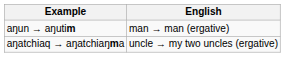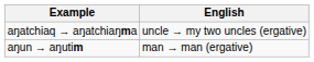rows swapped: aŋun → aŋutim <-> aŋatchiaq → aŋatchiaŋma
